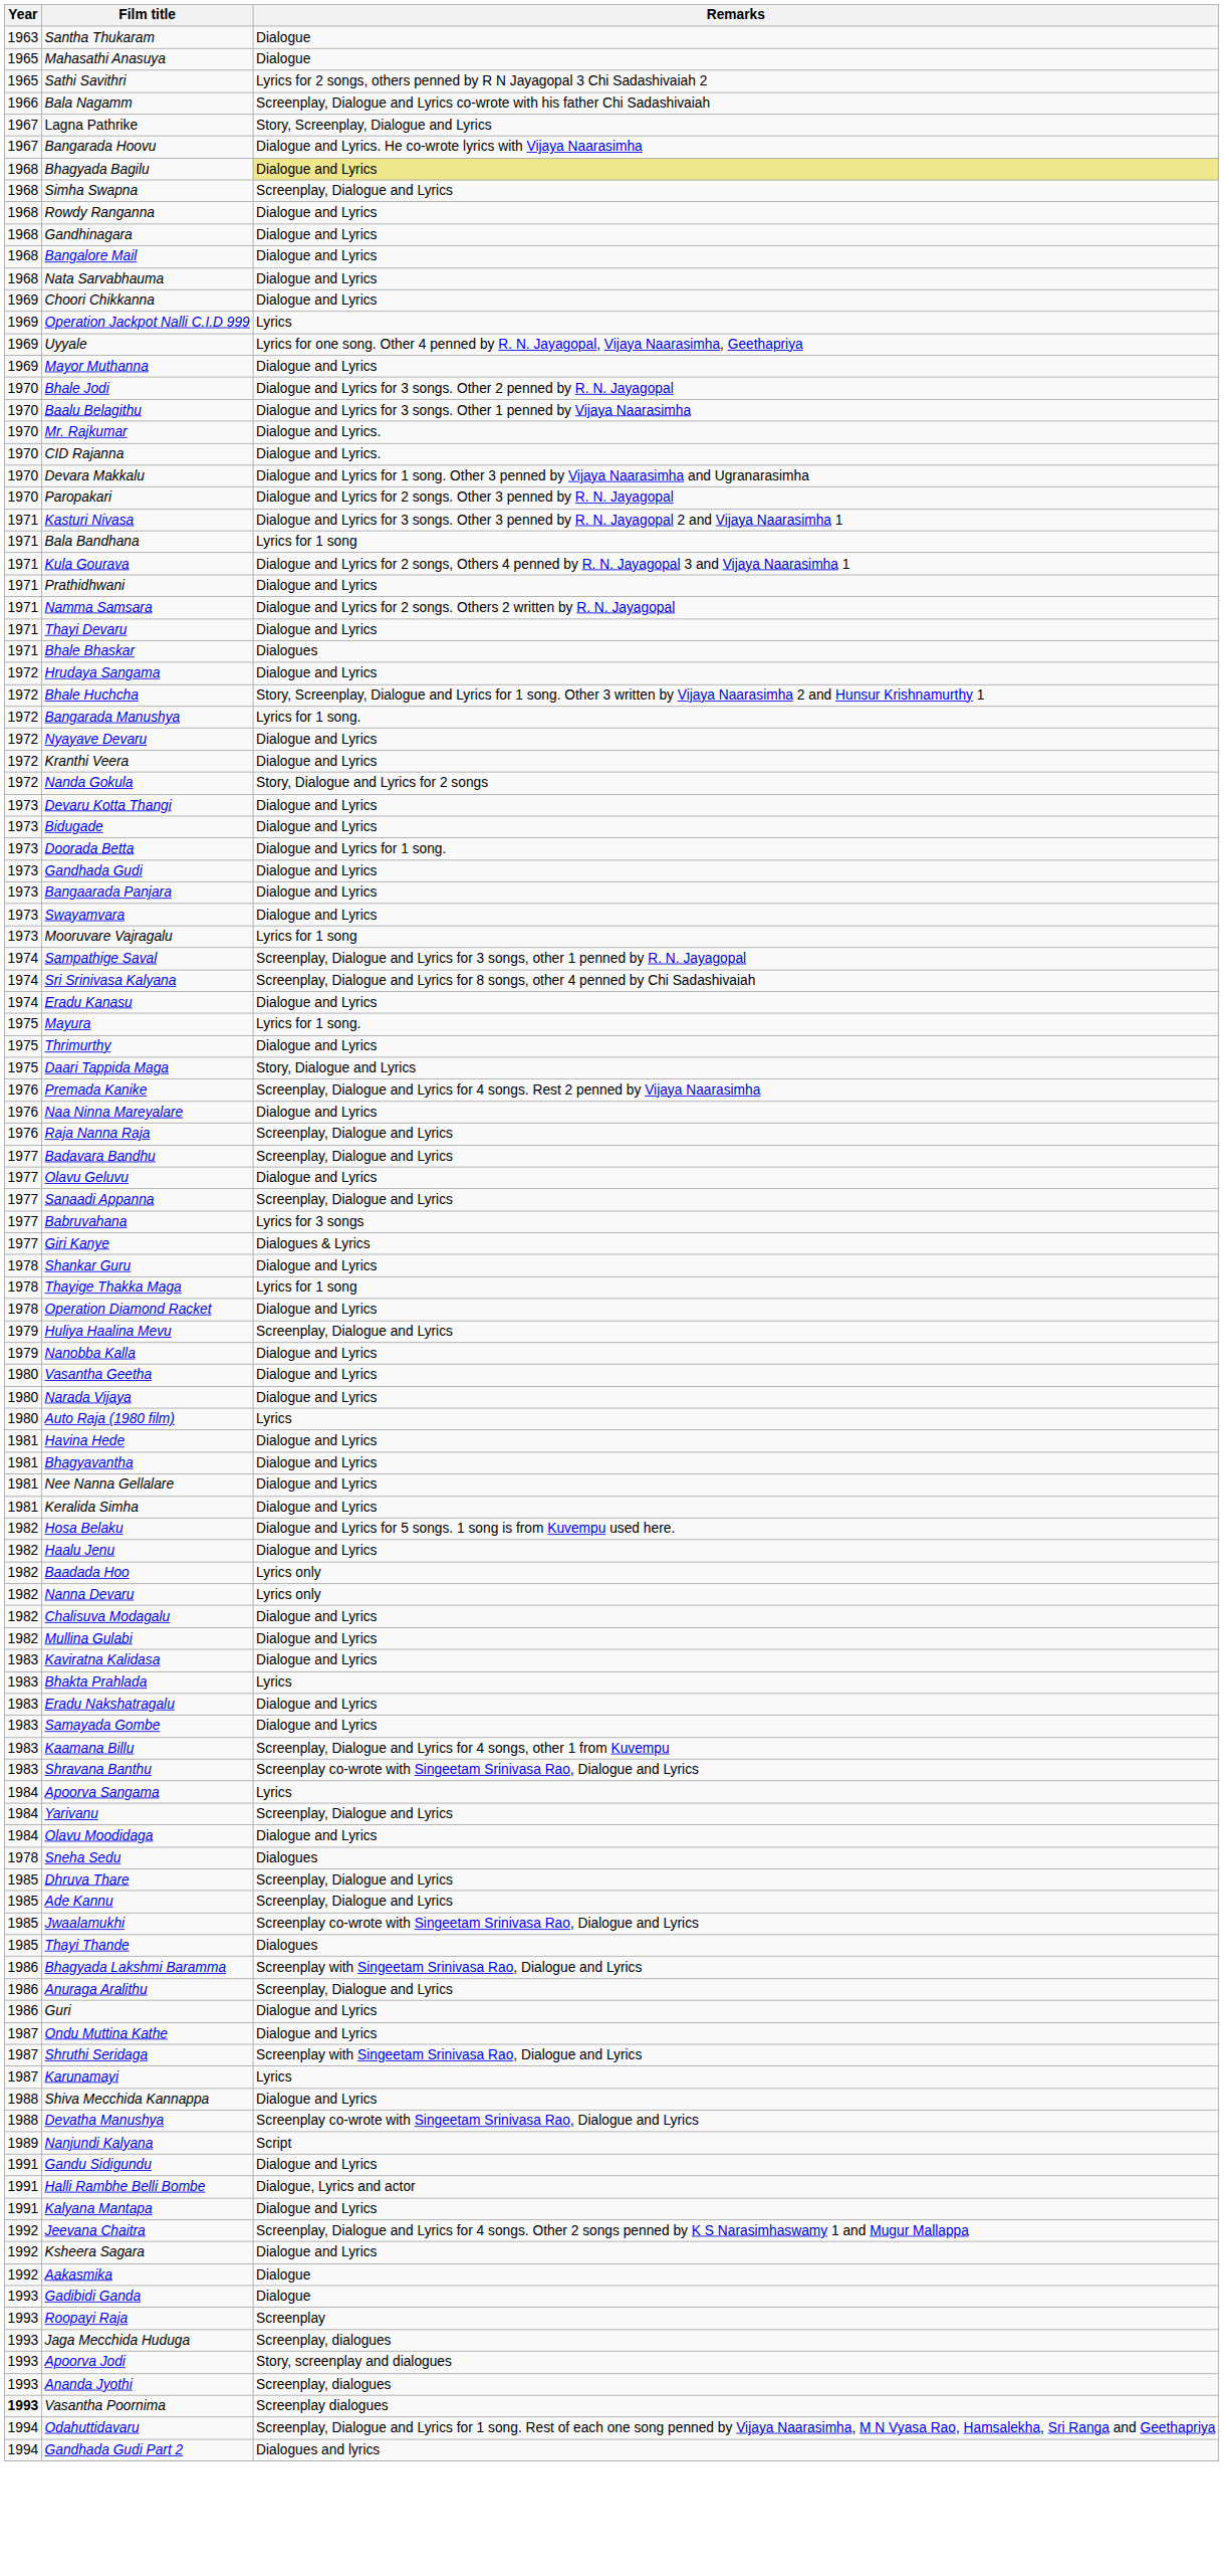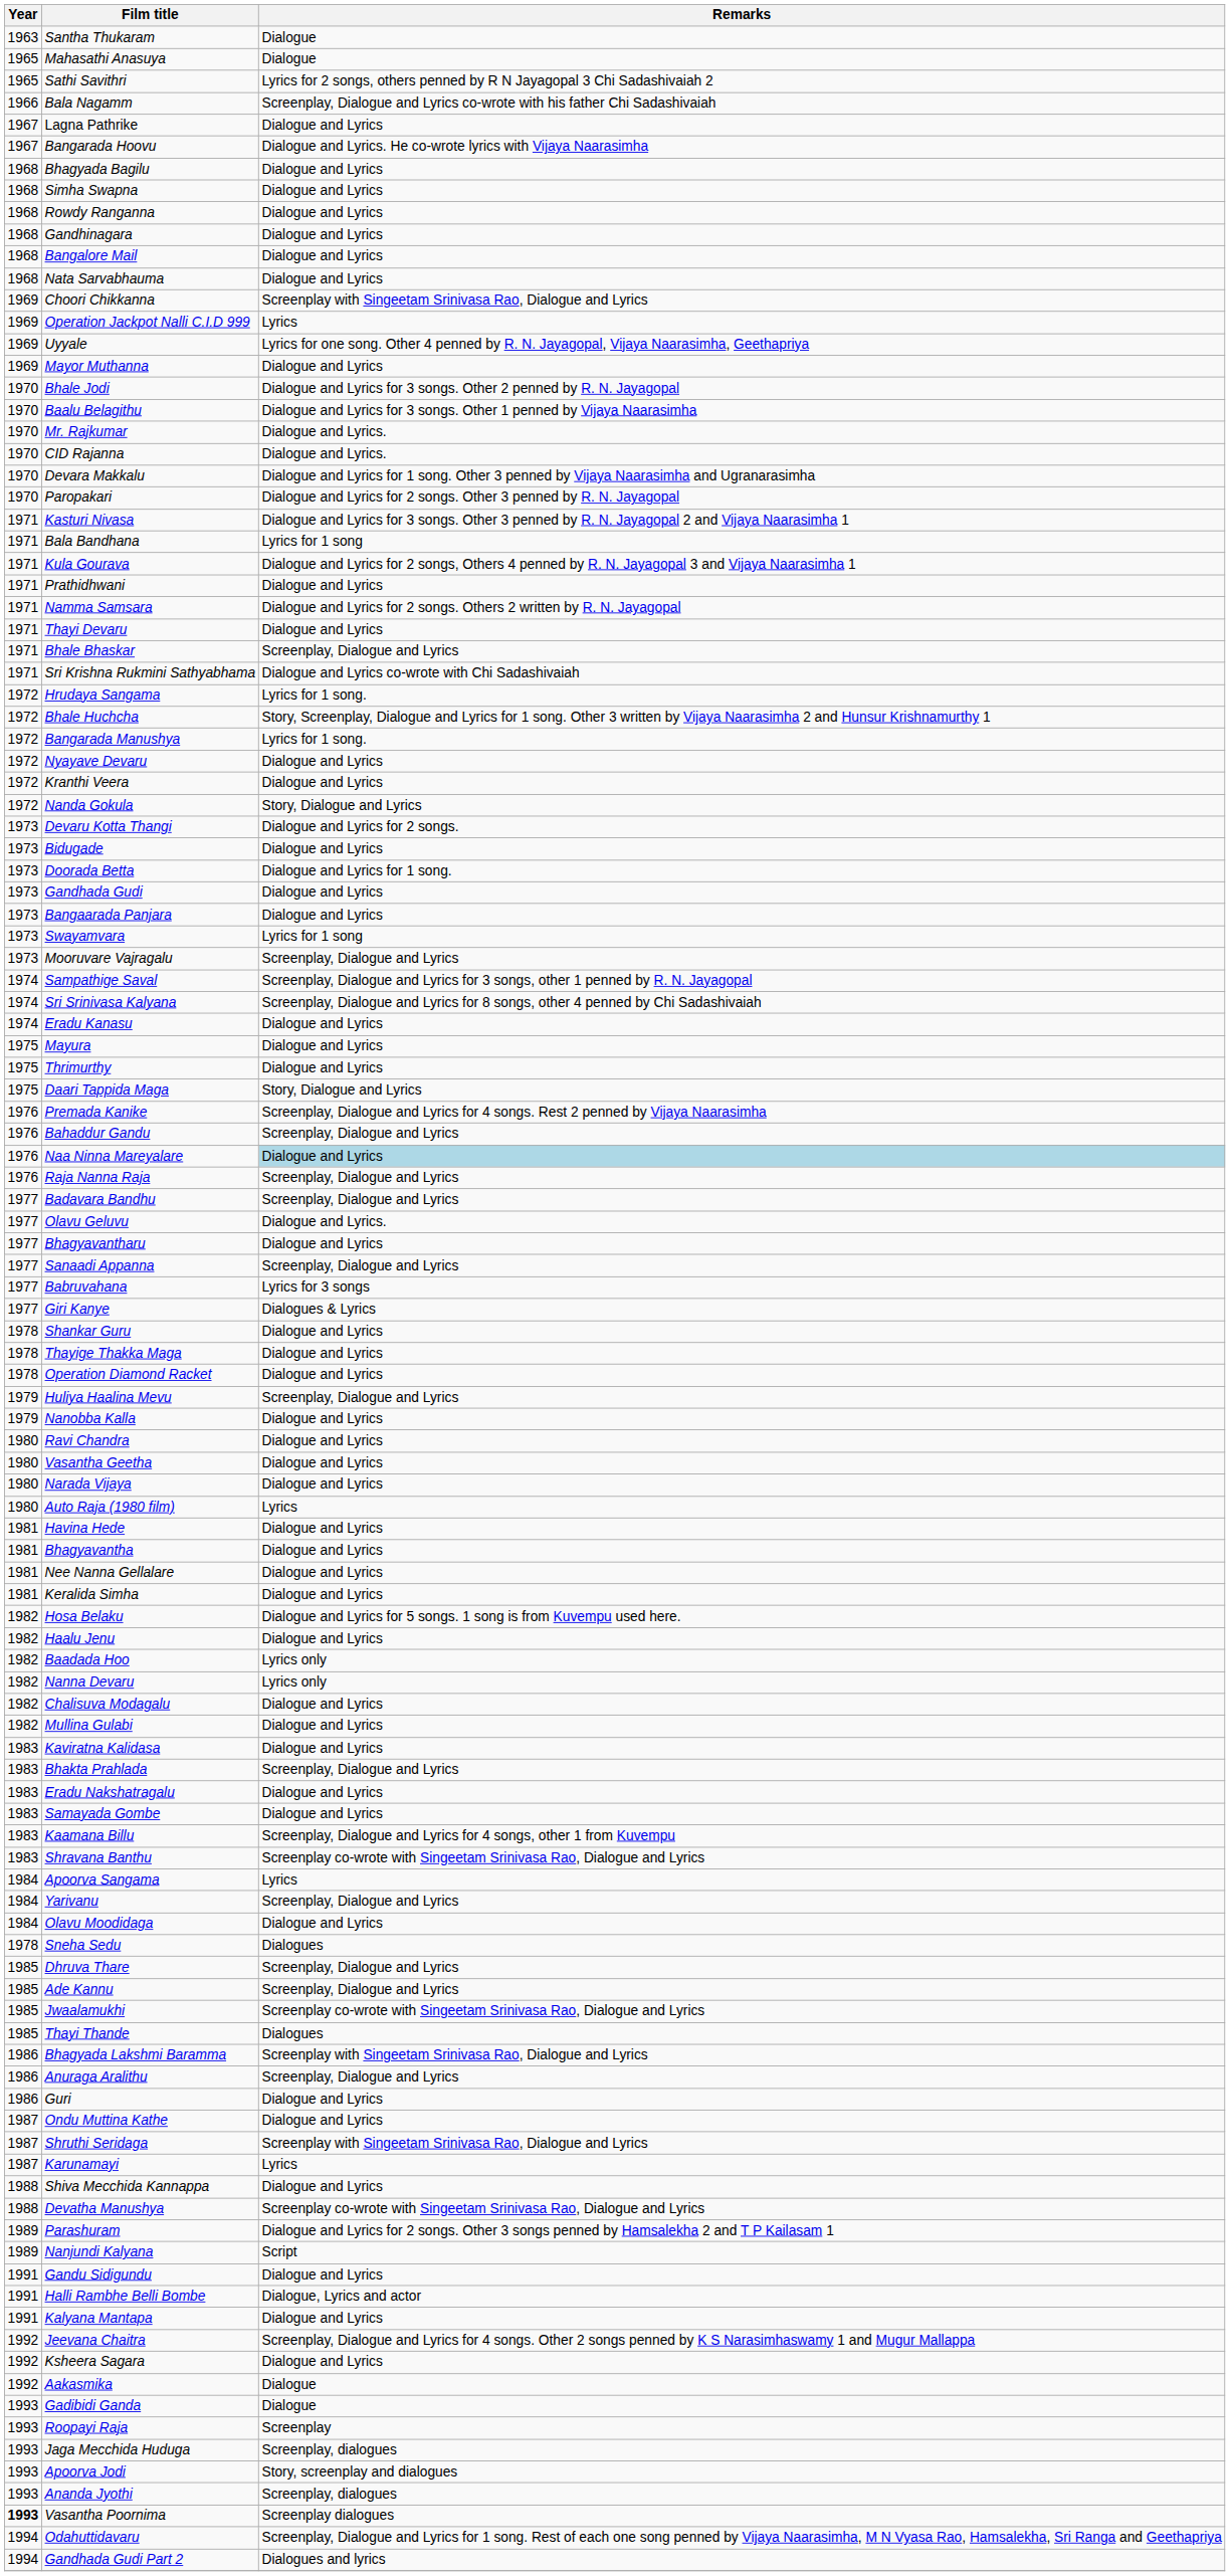Lagna Pathrike | Remarks: Story, Screenplay, Dialogue and Lyrics -> Dialogue and Lyrics
Bhagyada Bagilu | Remarks: khaki background -> no background
Simha Swapna | Remarks: Screenplay, Dialogue and Lyrics -> Dialogue and Lyrics
Choori Chikkanna | Remarks: Dialogue and Lyrics -> Screenplay with Singeetam Srinivasa Rao, Dialogue and Lyrics
Bhale Bhaskar | Remarks: Dialogues -> Screenplay, Dialogue and Lyrics
+ row: 1971 | Sri Krishna Rukmini Sathyabhama | Dialogue and Lyrics co-wrote with Chi Sadashivaiah
Hrudaya Sangama | Remarks: Dialogue and Lyrics -> Lyrics for 1 song.
Nanda Gokula | Remarks: Story, Dialogue and Lyrics for 2 songs -> Story, Dialogue and Lyrics
Devaru Kotta Thangi | Remarks: Dialogue and Lyrics -> Dialogue and Lyrics for 2 songs.
Swayamvara | Remarks: Dialogue and Lyrics -> Lyrics for 1 song
Mooruvare Vajragalu | Remarks: Lyrics for 1 song -> Screenplay, Dialogue and Lyrics
Mayura | Remarks: Lyrics for 1 song. -> Dialogue and Lyrics
+ row: 1976 | Bahaddur Gandu | Screenplay, Dialogue and Lyrics
Naa Ninna Mareyalare | Remarks: no background -> lightblue background
Olavu Geluvu | Remarks: Dialogue and Lyrics -> Dialogue and Lyrics.
+ row: 1977 | Bhagyavantharu | Dialogue and Lyrics
Thayige Thakka Maga | Remarks: Lyrics for 1 song -> Dialogue and Lyrics
+ row: 1980 | Ravi Chandra | Dialogue and Lyrics
Bhakta Prahlada | Remarks: Lyrics -> Screenplay, Dialogue and Lyrics
+ row: 1989 | Parashuram | Dialogue and Lyrics for 2 songs. Other 3 songs penned by Hamsalekha 2 and T P Kailasam 1
